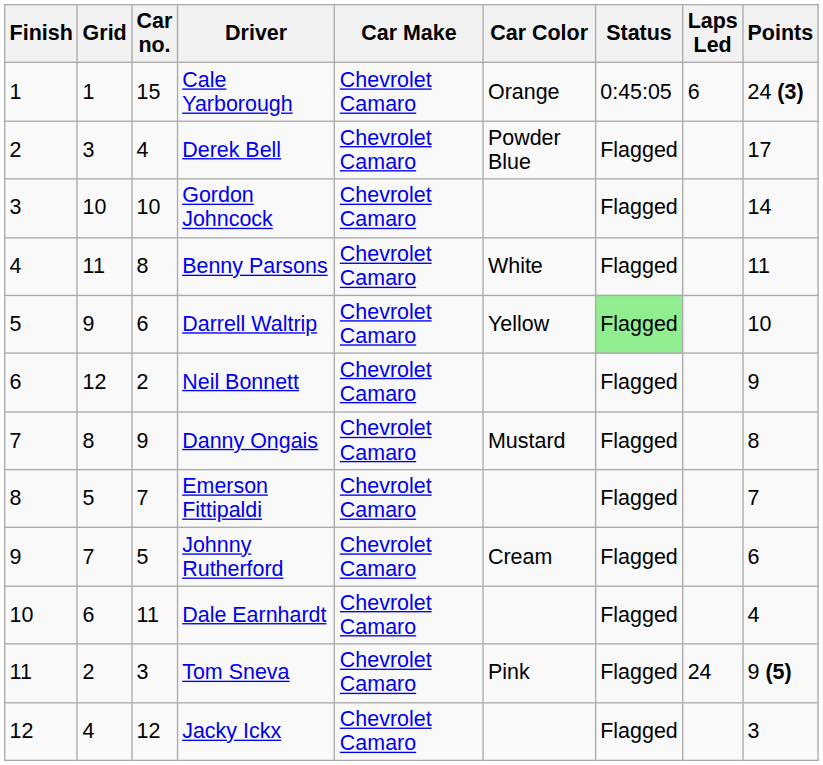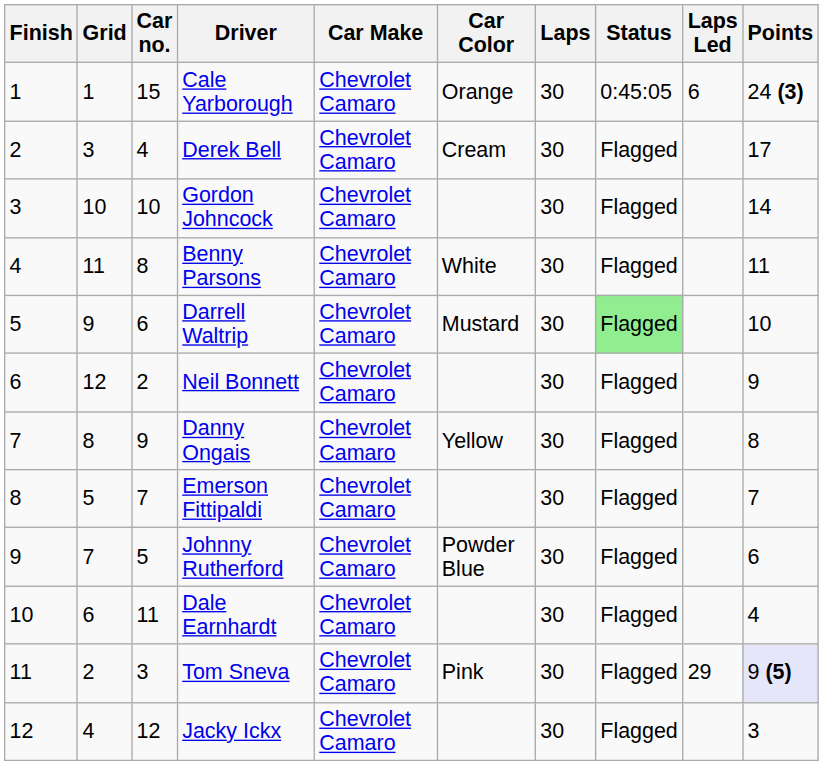+ column: Laps | 30 | 30 | 30 | 30 | 30 | 30 | 30 | 30 | 30 | 30 | 30 | 30
Derek Bell | Car Color: Powder Blue -> Cream
Darrell Waltrip | Car Color: Yellow -> Mustard
Danny Ongais | Car Color: Mustard -> Yellow
Johnny Rutherford | Car Color: Cream -> Powder Blue
Tom Sneva | Laps Led: 24 -> 29
Tom Sneva | Points: no background -> lavender background
